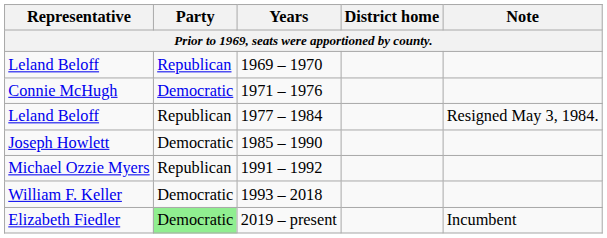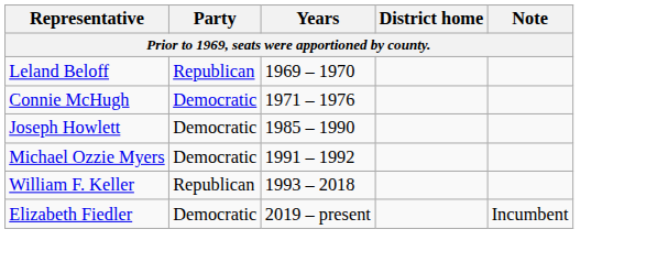- row: Leland Beloff | Republican | 1977 – 1984 | Resigned May 3, 1984.
1991 – 1992 | Party: Republican -> Democratic
1993 – 2018 | Party: Democratic -> Republican
2019 – present | Party: lightgreen background -> no background
